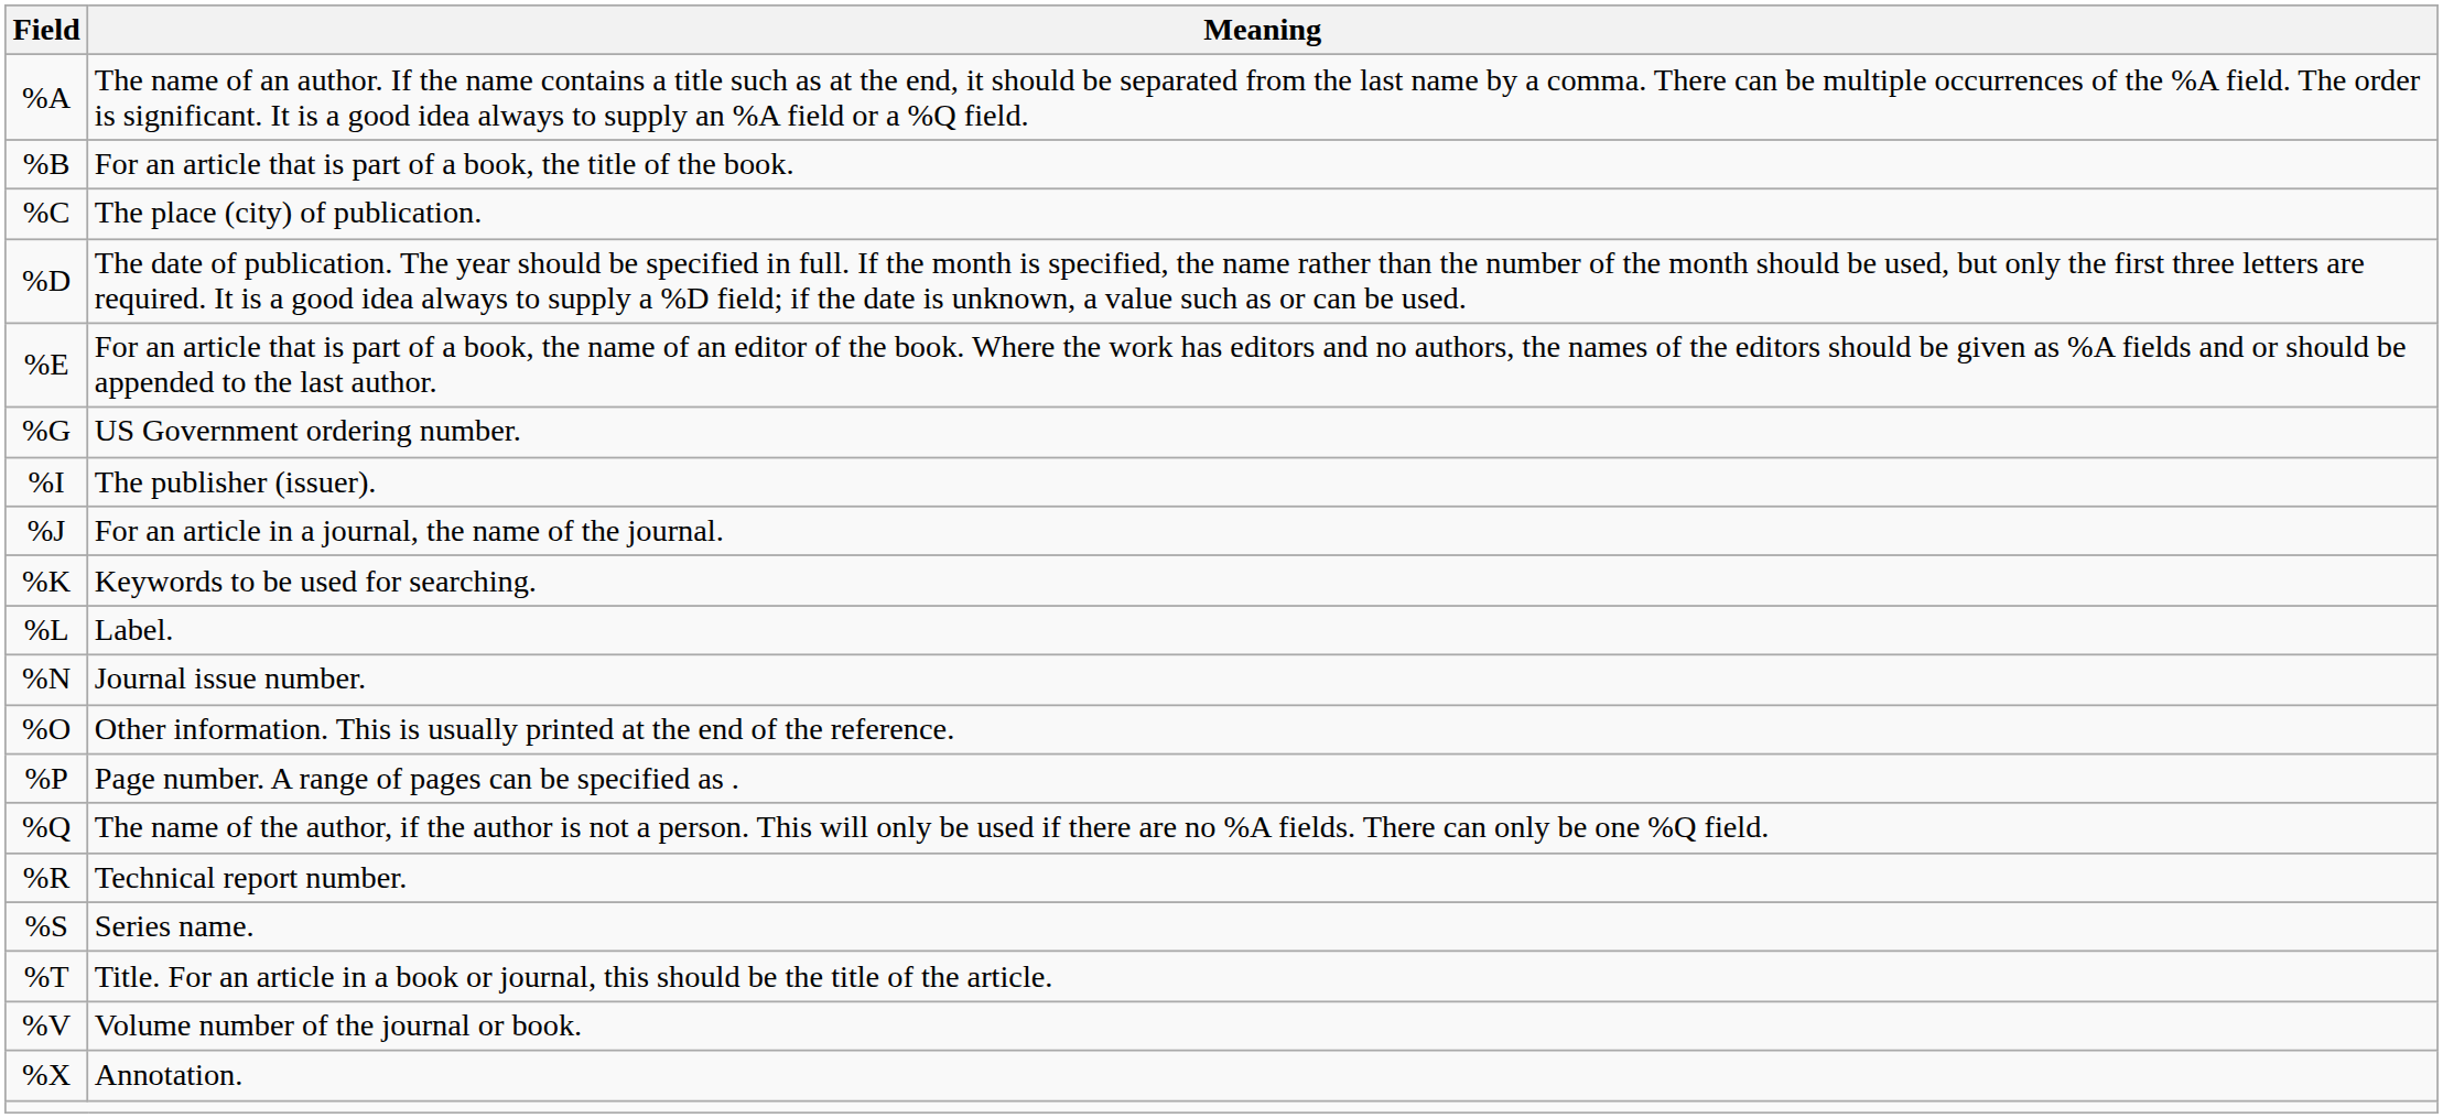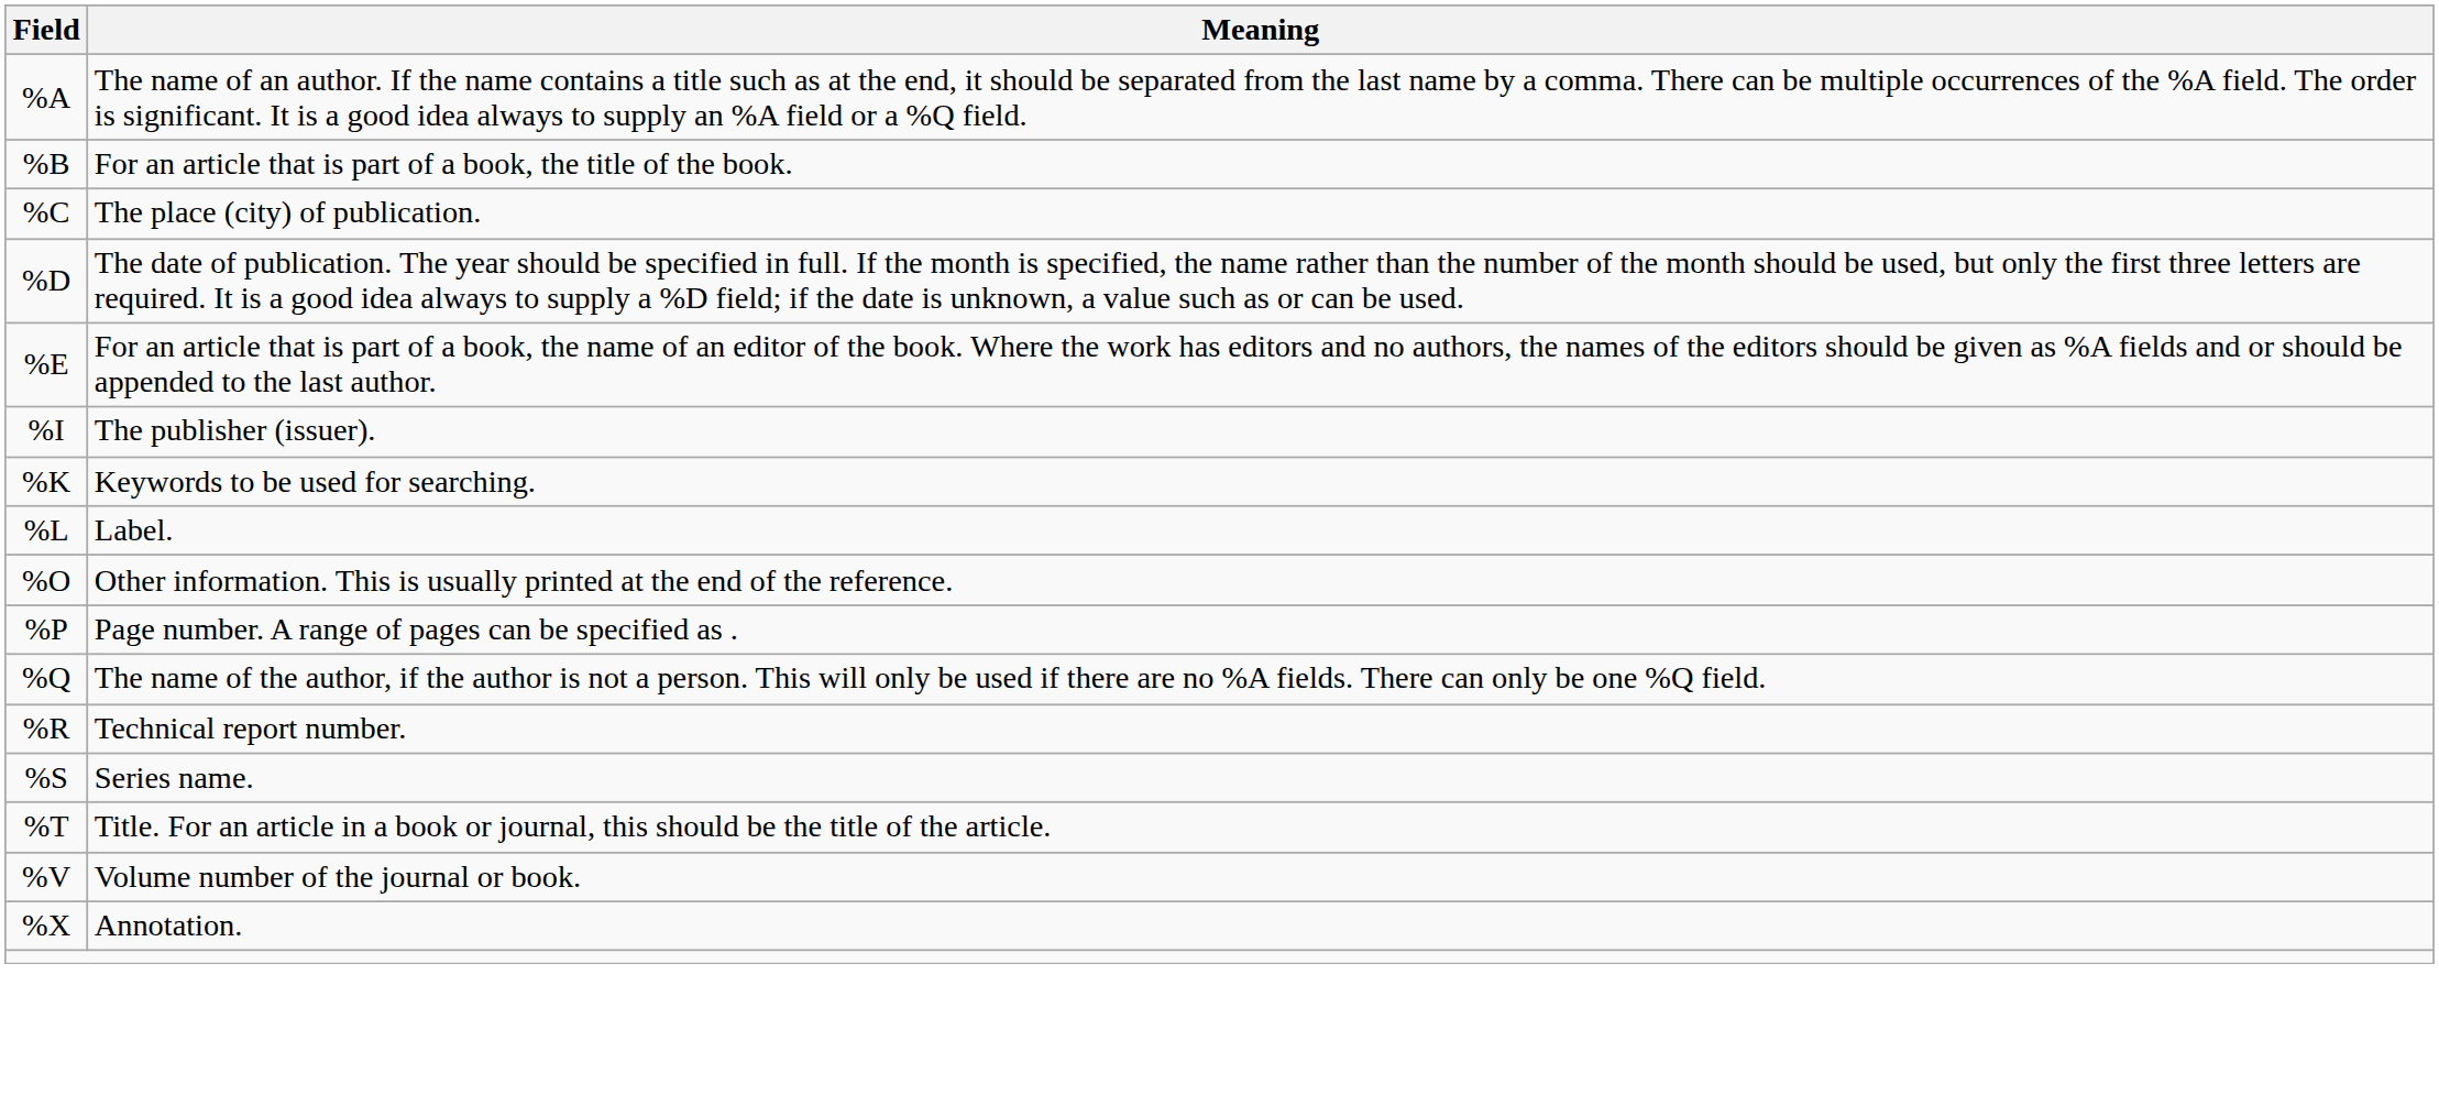- row: %G | US Government ordering number.
- row: %J | For an article in a journal, the name of the journal.
- row: %N | Journal issue number.
